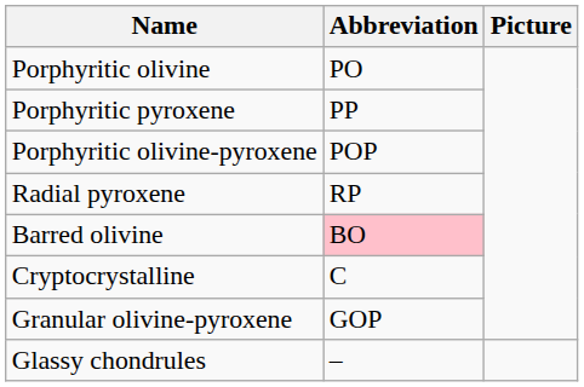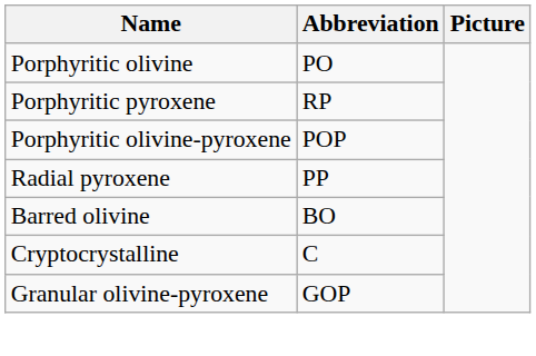Porphyritic pyroxene | Abbreviation: PP -> RP
Radial pyroxene | Abbreviation: RP -> PP
Barred olivine | Abbreviation: pink background -> no background
- row: Glassy chondrules | –
